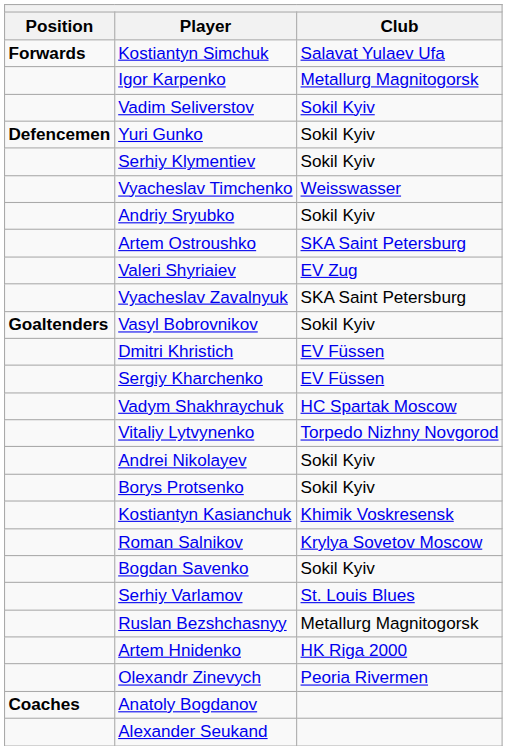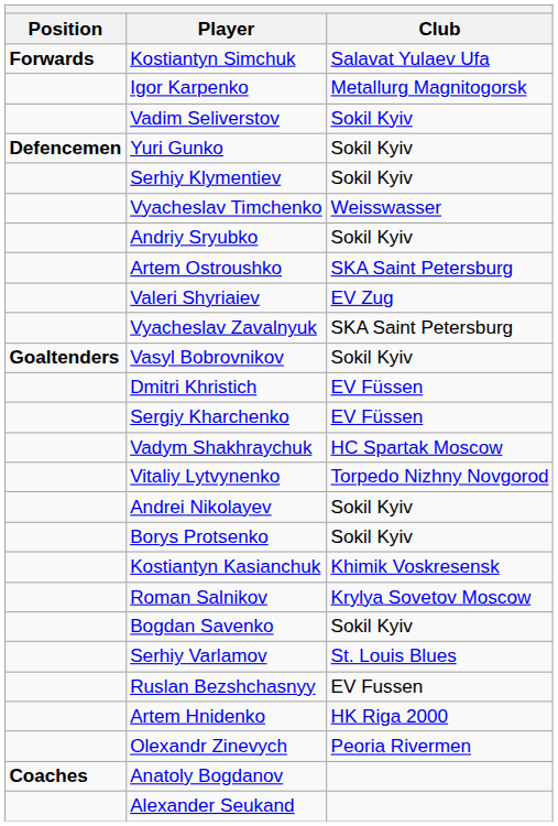Ruslan Bezshchasnyy | Club: Metallurg Magnitogorsk -> EV Fussen
